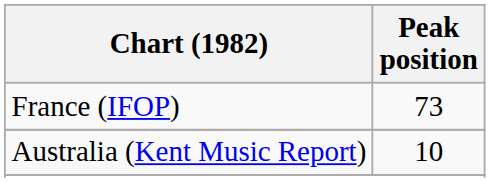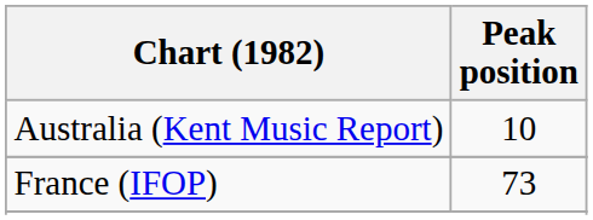rows swapped: Australia (Kent Music Report) <-> France (IFOP)
